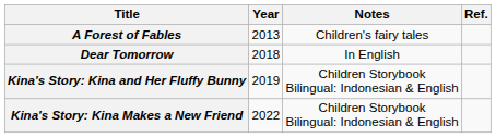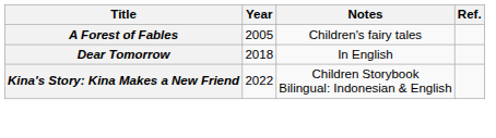A Forest of Fables | Year: 2013 -> 2005
- row: Kina's Story: Kina and Her Fluffy Bunny | 2019 | Children Storybook Bilingual: Indonesian & English
